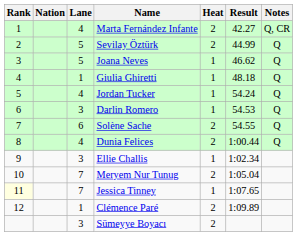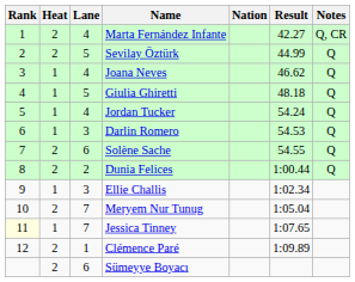columns swapped: Heat <-> Nation
Joana Neves | Lane: 5 -> 4
Giulia Ghiretti | Lane: 1 -> 5
Dunia Felices | Lane: 4 -> 2
Sümeyye Boyacı | Lane: 3 -> 6
